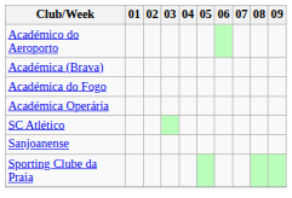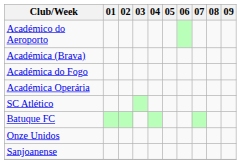+ row: Batuque FC
+ row: Onze Unidos
- row: Sporting Clube da Praia
